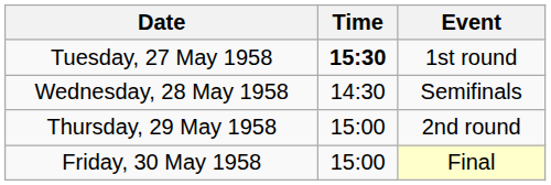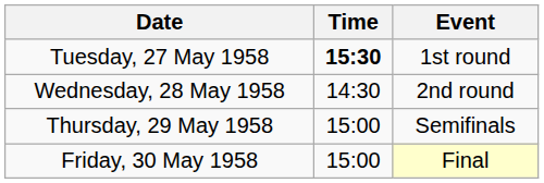Wednesday, 28 May 1958 | Event: Semifinals -> 2nd round
Thursday, 29 May 1958 | Event: 2nd round -> Semifinals
